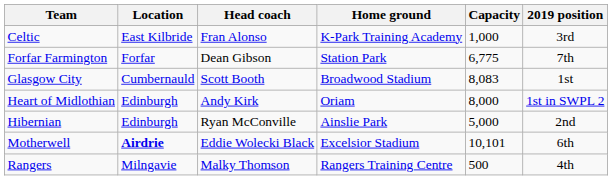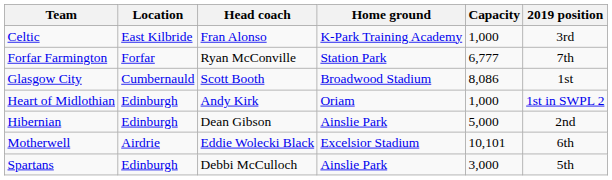Forfar Farmington | Head coach: Dean Gibson -> Ryan McConville
Forfar Farmington | Capacity: 6,775 -> 6,777
Glasgow City | Capacity: 8,083 -> 8,086
Heart of Midlothian | Capacity: 8,000 -> 1,000
Hibernian | Head coach: Ryan McConville -> Dean Gibson
Motherwell | Location: bold -> normal
- row: Rangers | Milngavie | Malky Thomson | Rangers Training Centre | 500 | 4th
+ row: Spartans | Edinburgh | Debbi McCulloch | Ainslie Park | 3,000 | 5th
